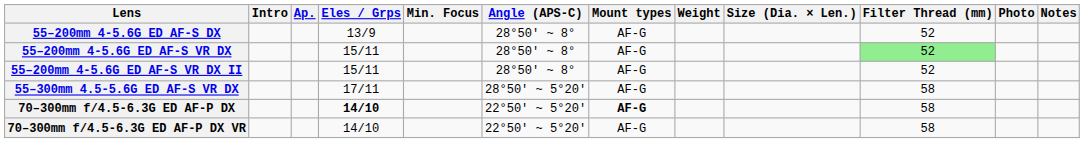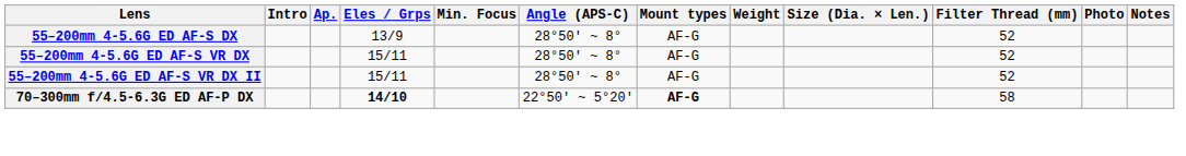55–200mm 4-5.6G ED AF-S VR DX | Filter Thread (mm): lightgreen background -> no background
- row: 55–300mm 4.5-5.6G ED AF-S VR DX | 17/11 | 28°50' ~ 5°20' | AF-G | 58
- row: 70–300mm f/4.5-6.3G ED AF-P DX VR | 14/10 | 22°50' ~ 5°20' | AF-G | 58
